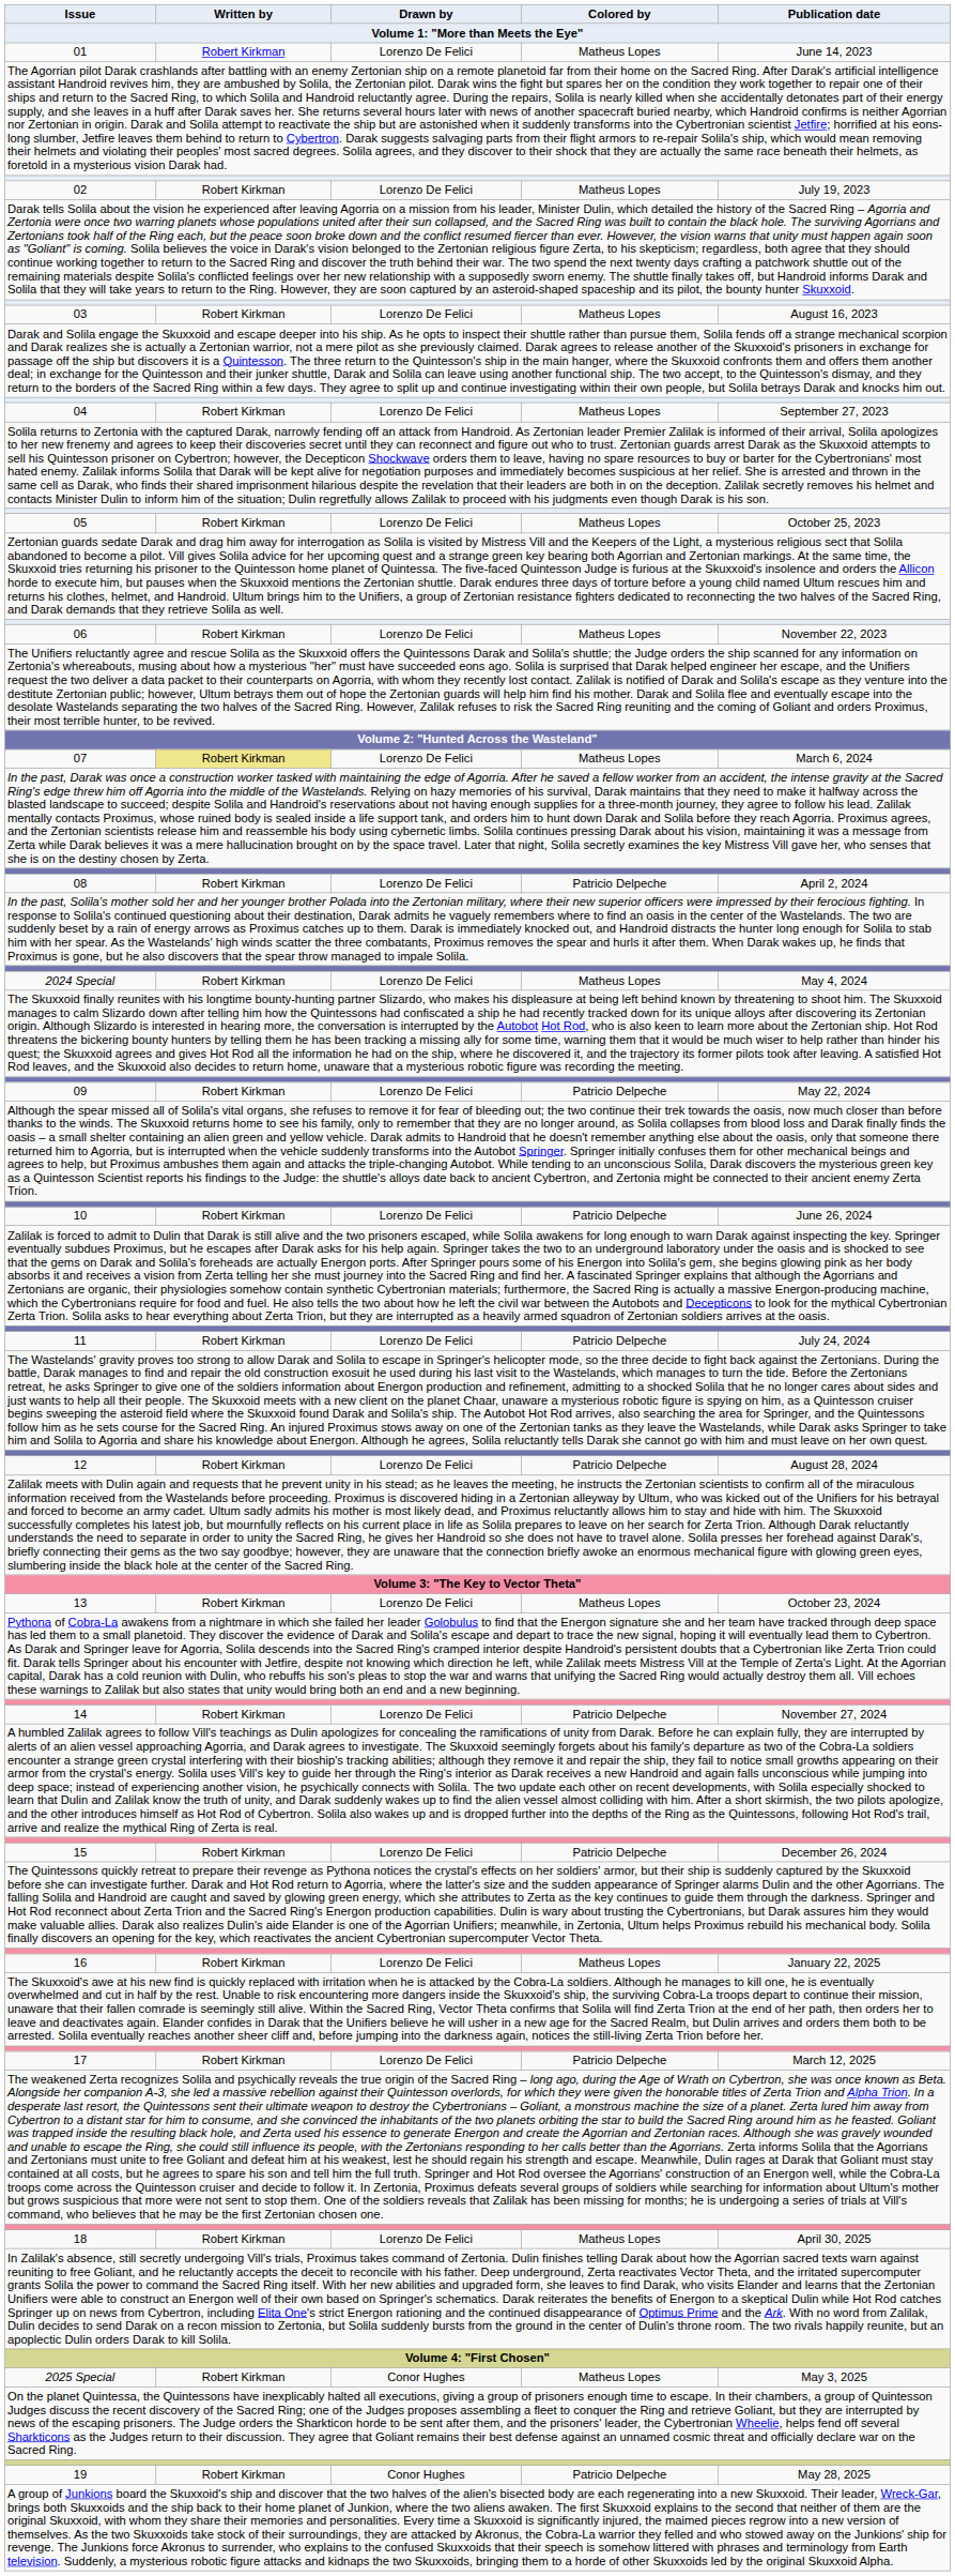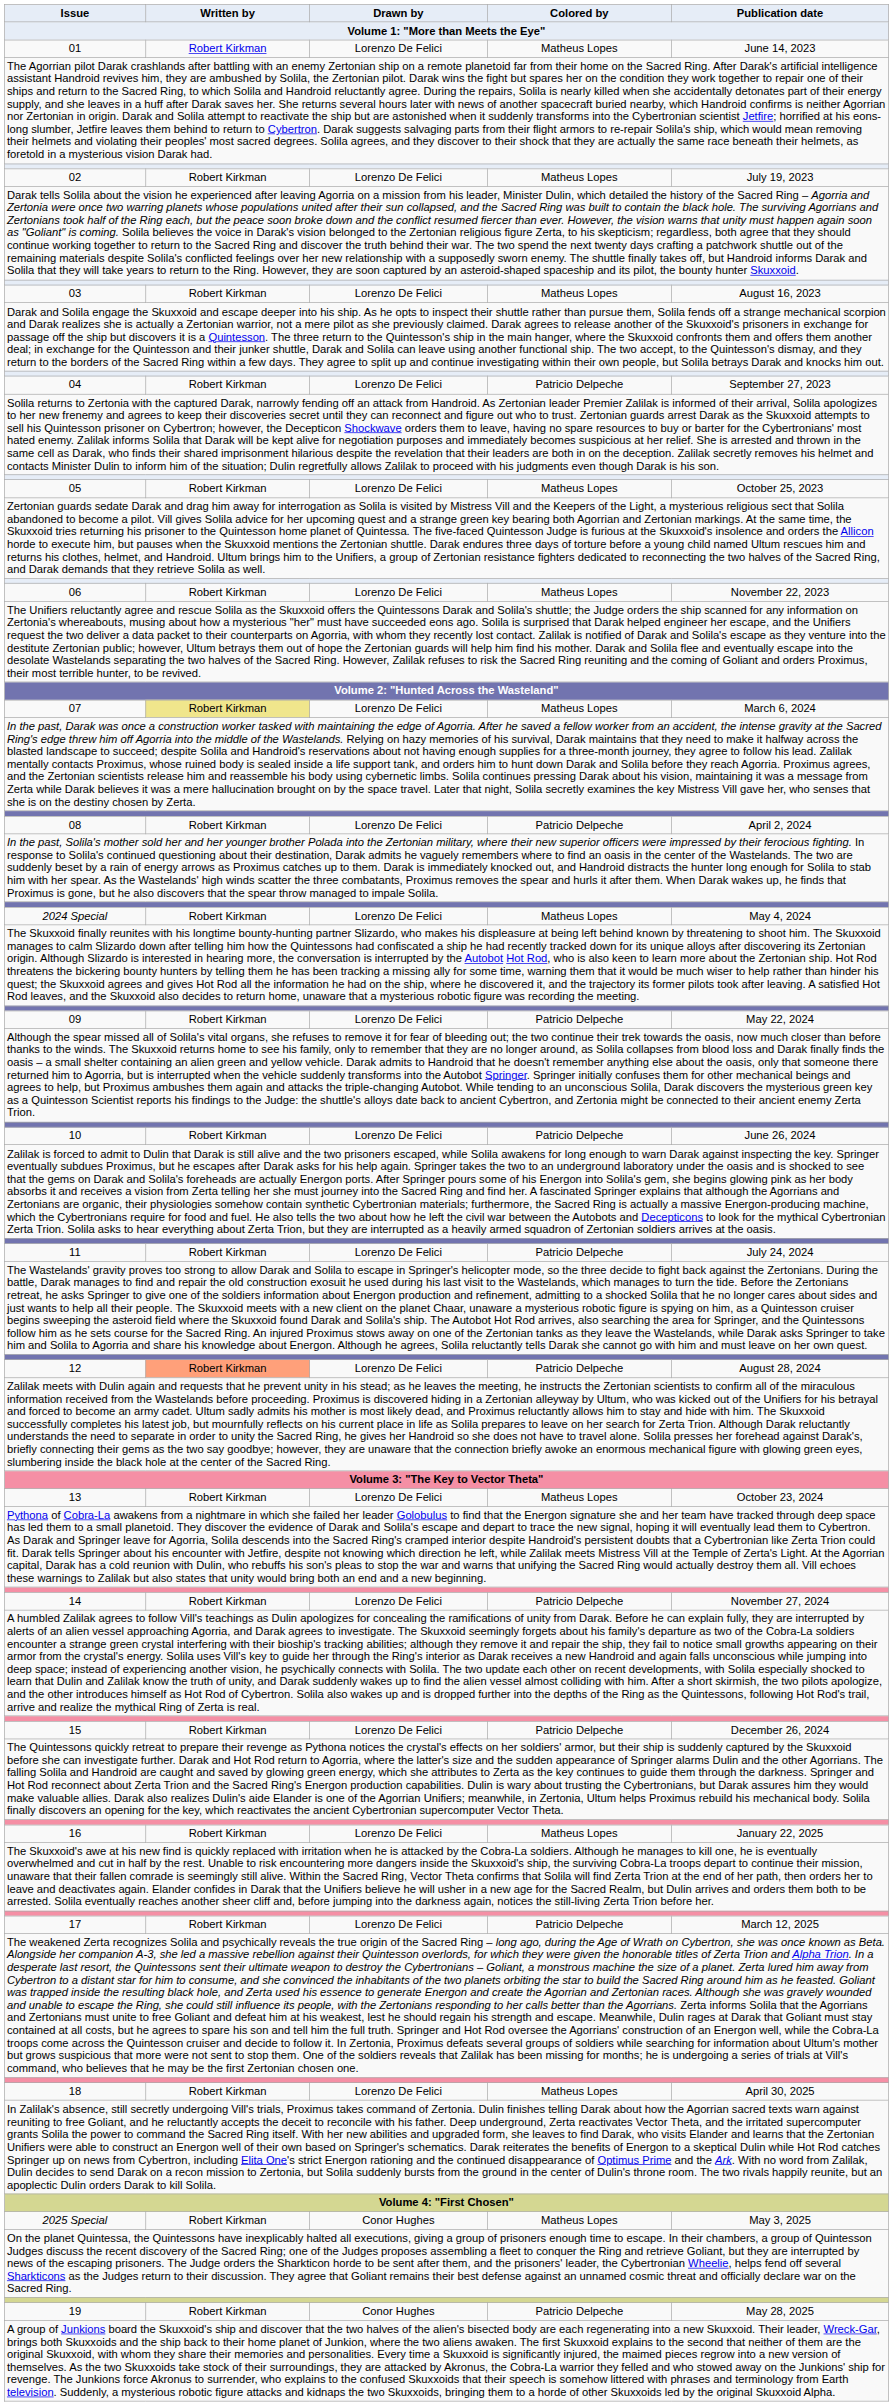04 | Colored by: Matheus Lopes -> Patricio Delpeche
12 | Written by: no background -> lightsalmon background
